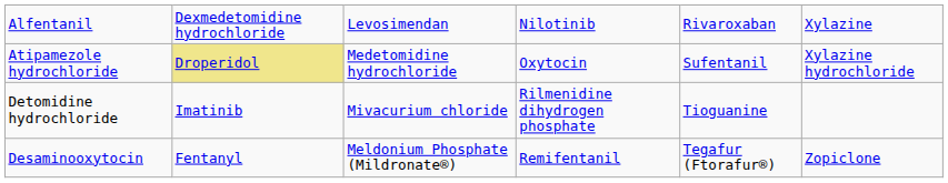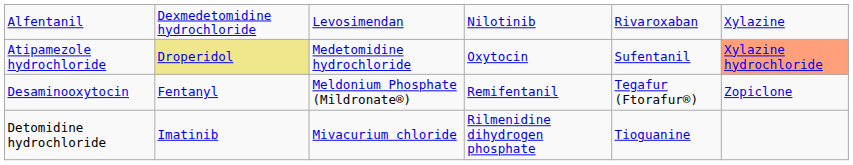Atipamezole hydrochloride | column 6: no background -> lightsalmon background
rows swapped: Desaminooxytocin <-> Detomidine hydrochloride
